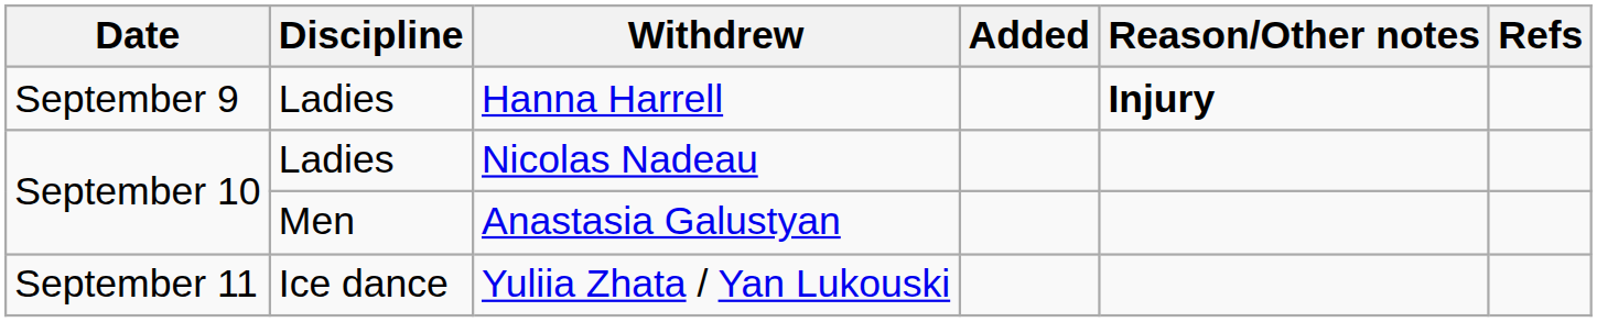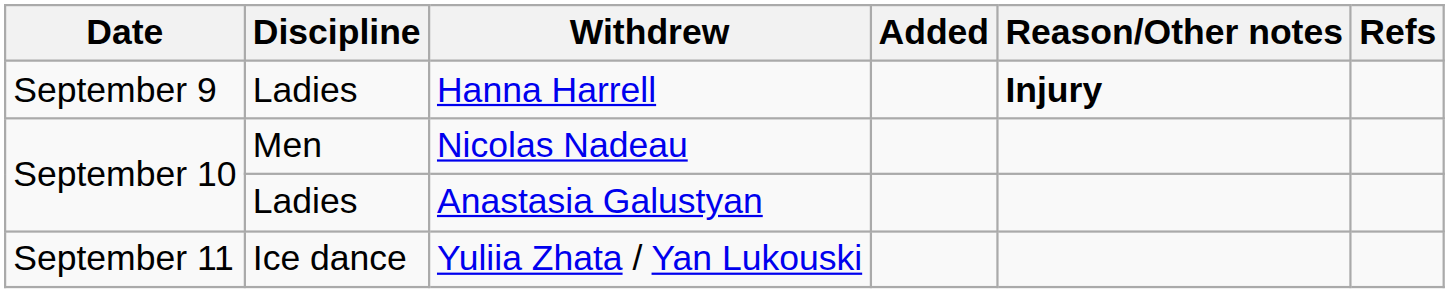Nicolas Nadeau | Discipline: Ladies -> Men
Anastasia Galustyan | Discipline: Men -> Ladies
